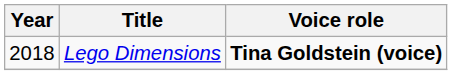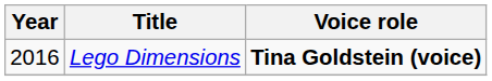Lego Dimensions | Year: 2018 -> 2016
